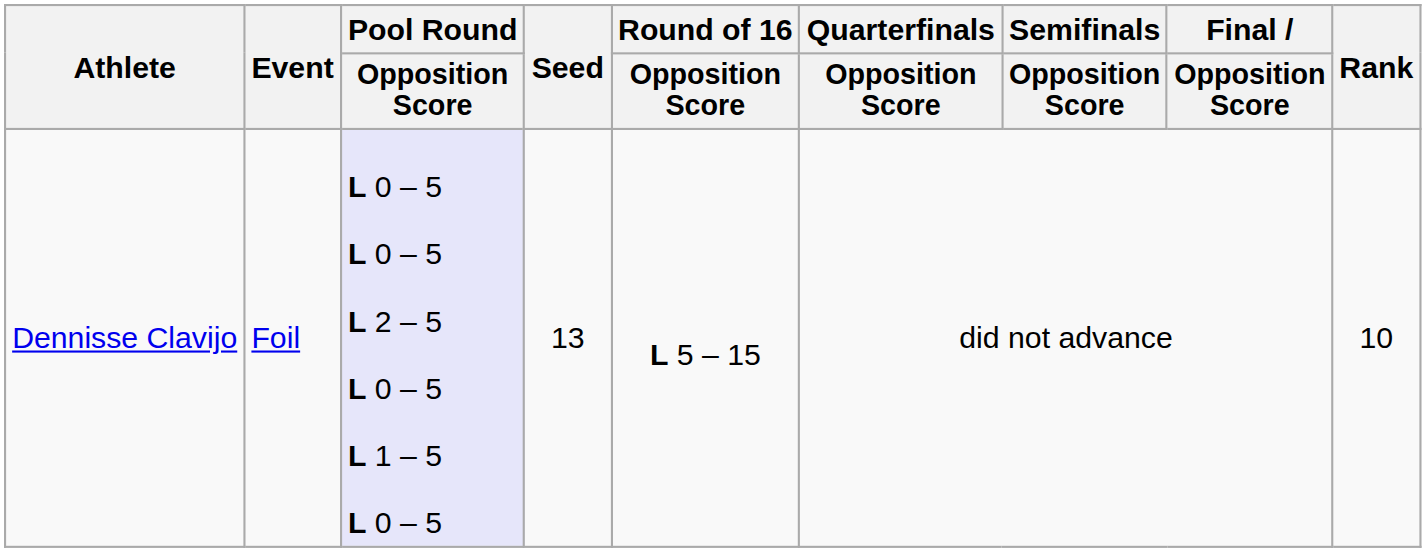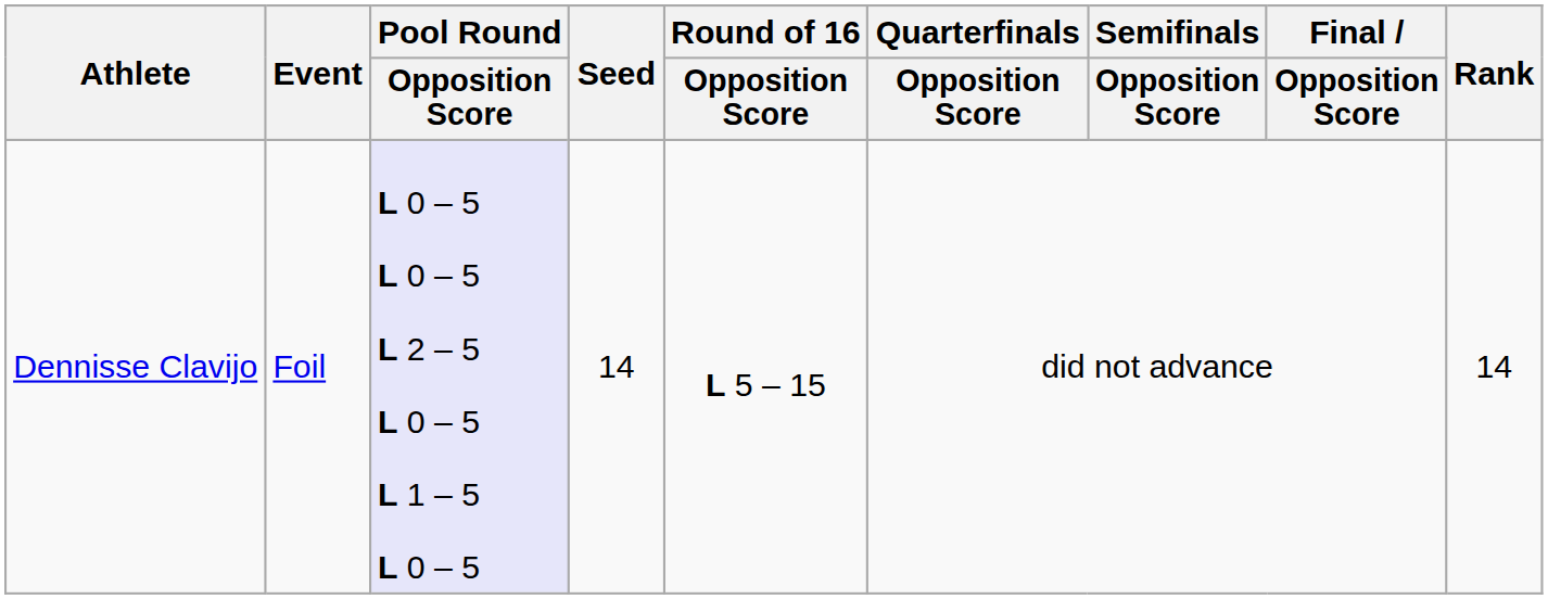Dennisse Clavijo | Seed: 13 -> 14
Dennisse Clavijo | Rank: 10 -> 14
